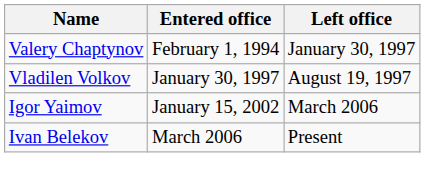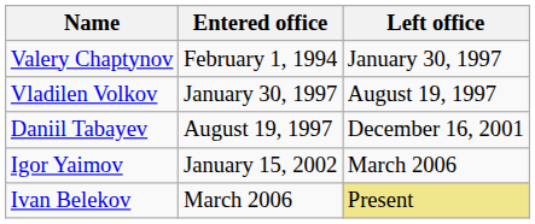+ row: Daniil Tabayev | August 19, 1997 | December 16, 2001
Ivan Belekov | Left office: no background -> khaki background
